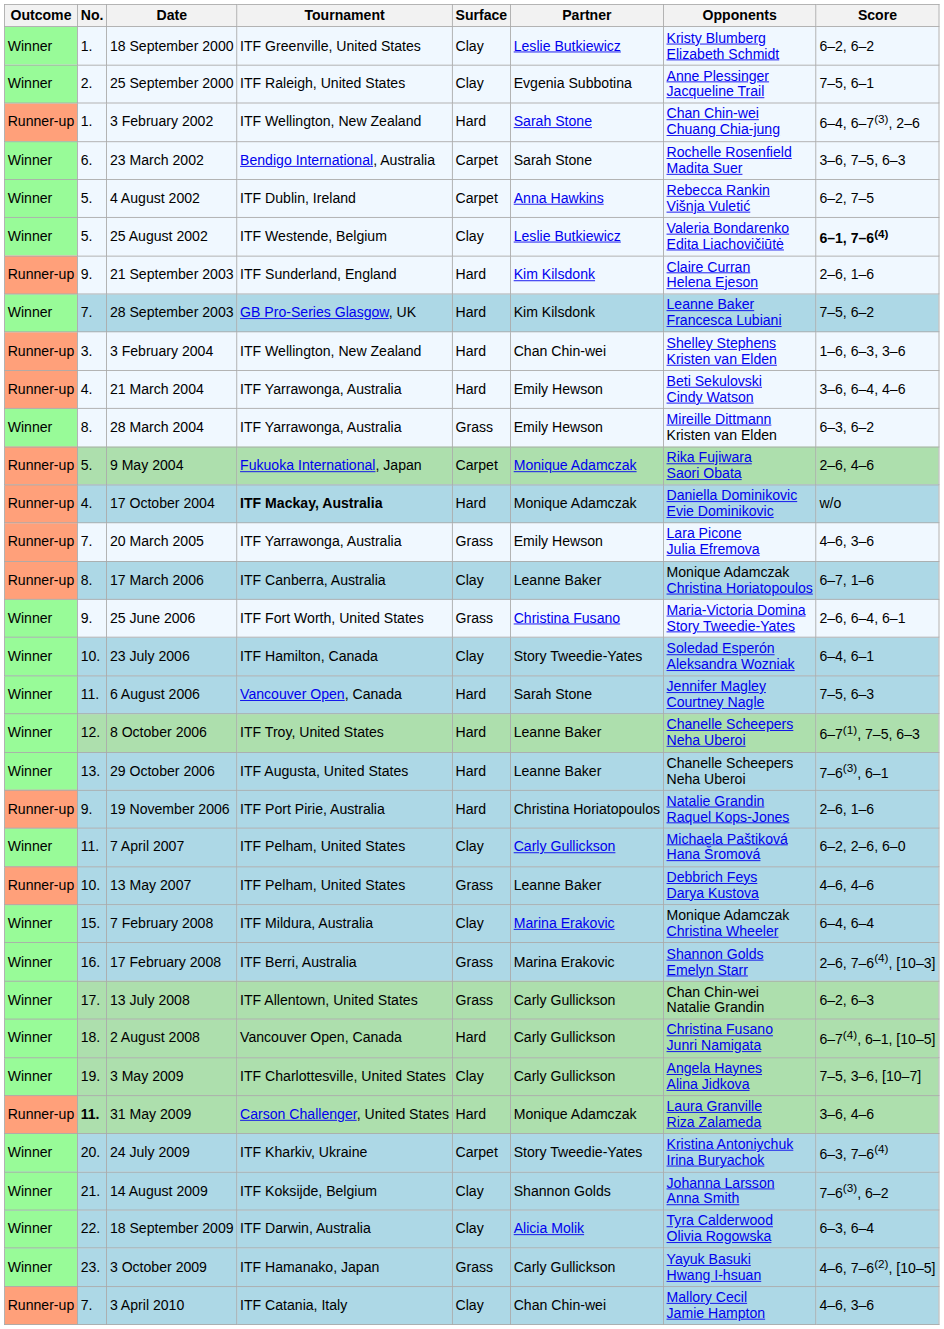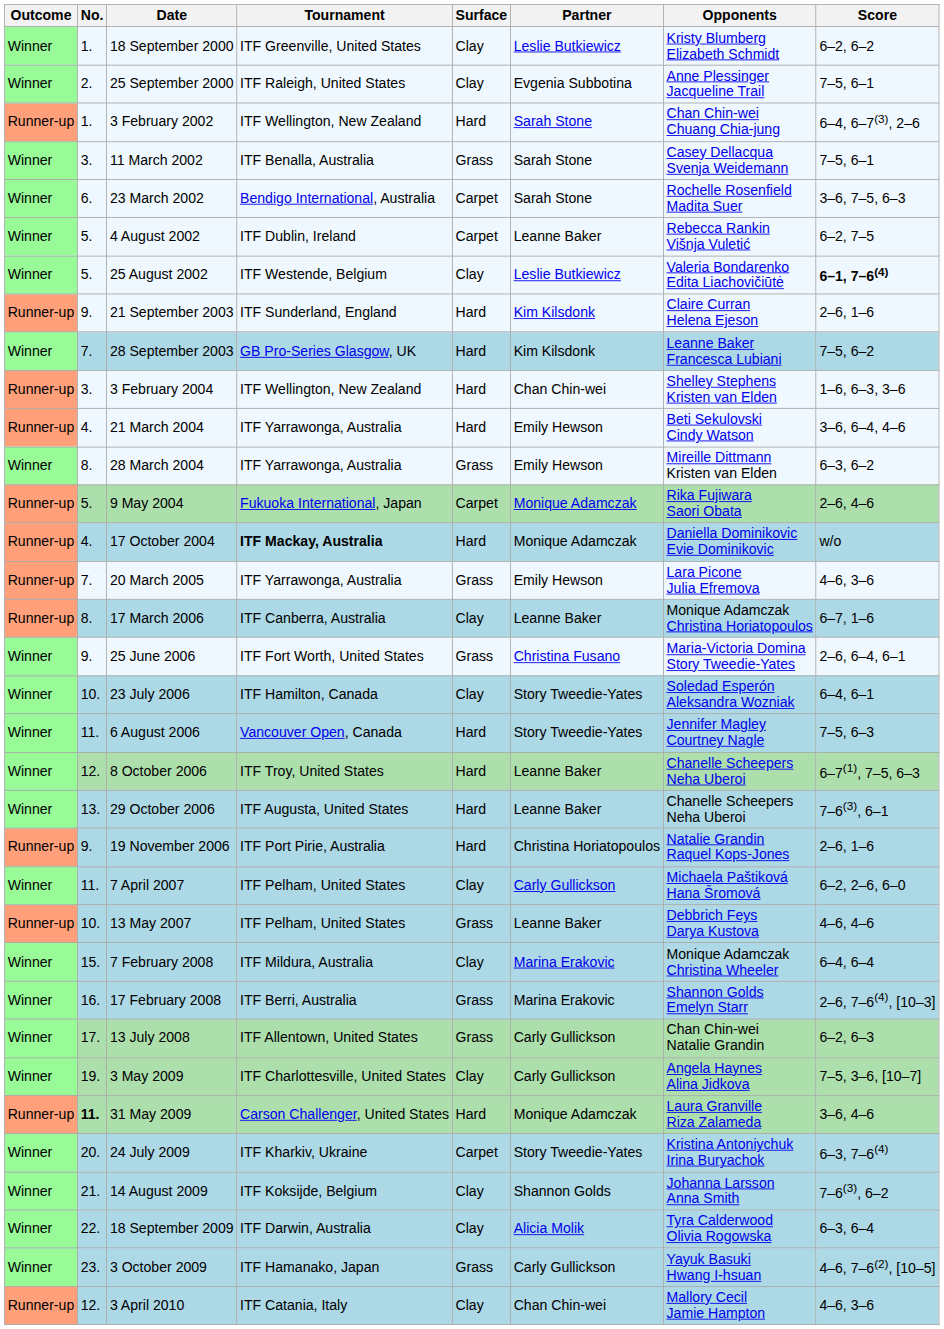+ row: Winner | 3. | 11 March 2002 | ITF Benalla, Australia | Grass | Sarah Stone | Casey Dellacqua Svenja Weidemann | 7–5, 6–1
4 August 2002 | Partner: Anna Hawkins -> Leanne Baker
6 August 2006 | Partner: Sarah Stone -> Story Tweedie-Yates
- row: Winner | 18. | 2 August 2008 | Vancouver Open, Canada | Hard | Carly Gullickson | Christina Fusano Junri Namigata | 6–7(4), 6–1, [10–5]
3 April 2010 | No.: 7. -> 12.
